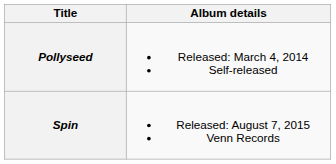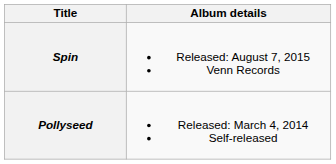rows swapped: Pollyseed <-> Spin
